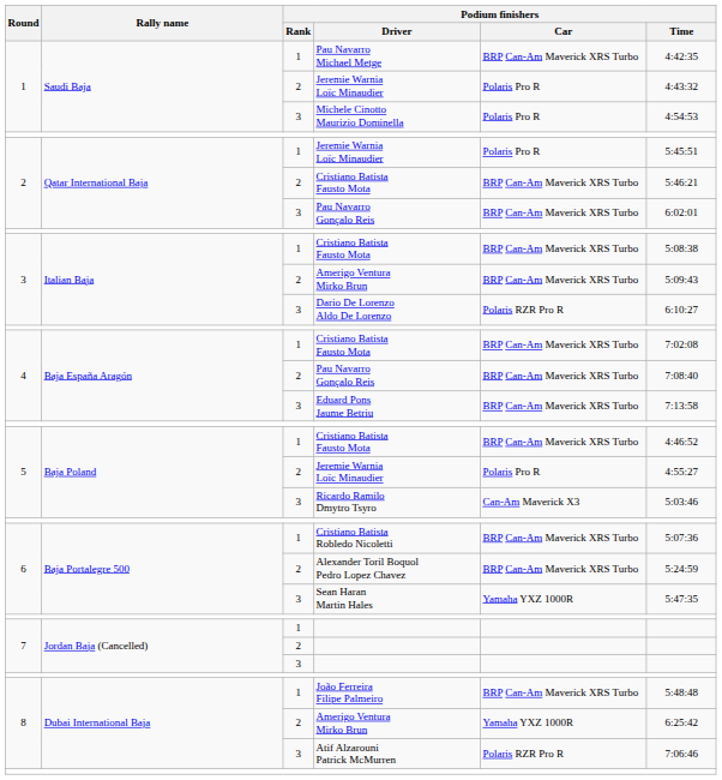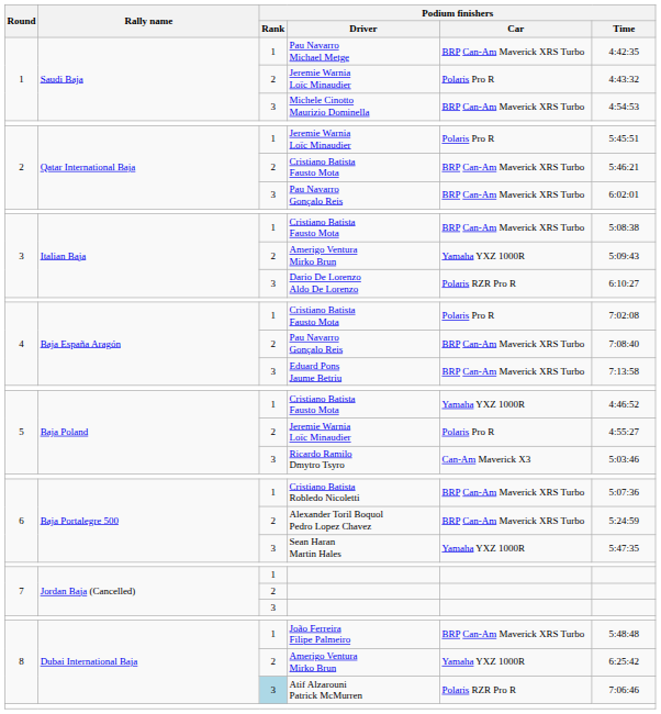Michele Cinotto Maurizio Dominella | Podium finishers / Car: Polaris Pro R -> BRP Can-Am Maverick XRS Turbo
3 / Amerigo Ventura Mirko Brun | Podium finishers / Car: BRP Can-Am Maverick XRS Turbo -> Yamaha YXZ 1000R
4 / Cristiano Batista Fausto Mota | Podium finishers / Car: BRP Can-Am Maverick XRS Turbo -> Polaris Pro R
5 / Cristiano Batista Fausto Mota | Podium finishers / Car: BRP Can-Am Maverick XRS Turbo -> Yamaha YXZ 1000R
Atif Alzarouni Patrick McMurren | Podium finishers / Rank: no background -> lightblue background
